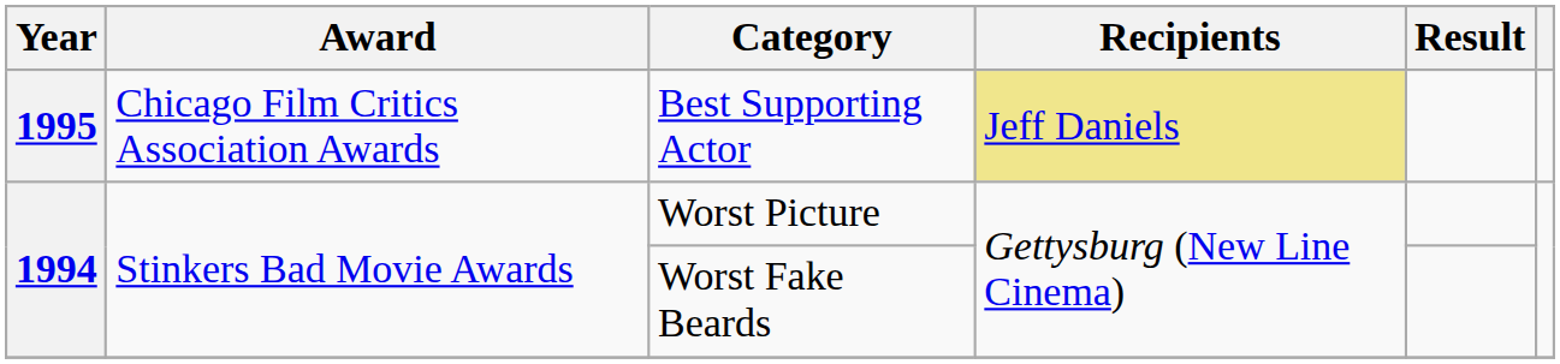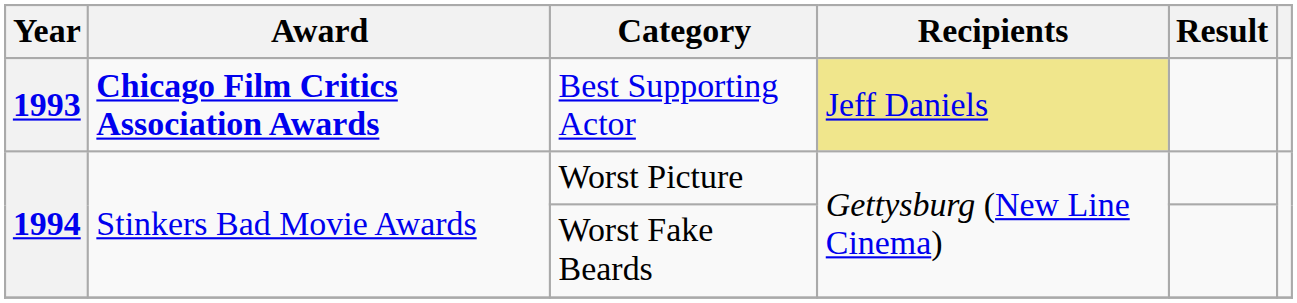Best Supporting Actor | Year: 1995 -> 1993
Best Supporting Actor | Award: normal -> bold
